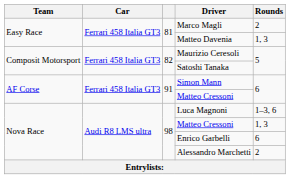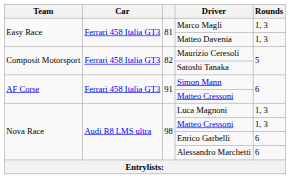Marco Magli | Rounds: 2 -> 1, 3
Luca Magnoni | Rounds: 1–3, 6 -> 1, 3
Alessandro Marchetti | Rounds: 2 -> 6
